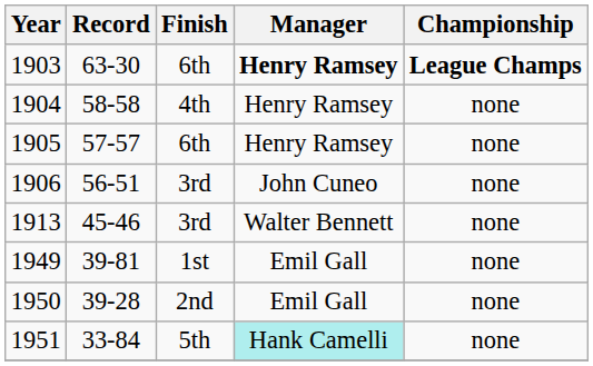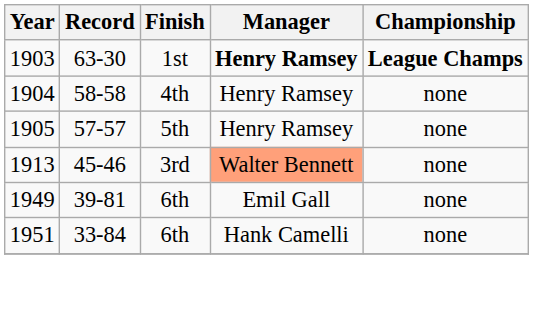1903 | Finish: 6th -> 1st
1905 | Finish: 6th -> 5th
- row: 1906 | 56-51 | 3rd | John Cuneo | none
1913 | Manager: no background -> lightsalmon background
1949 | Finish: 1st -> 6th
- row: 1950 | 39-28 | 2nd | Emil Gall | none
1951 | Finish: 5th -> 6th
1951 | Manager: paleturquoise background -> no background
